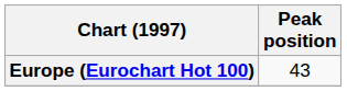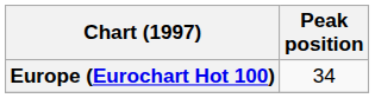Europe (Eurochart Hot 100) | Peak position: 43 -> 34
